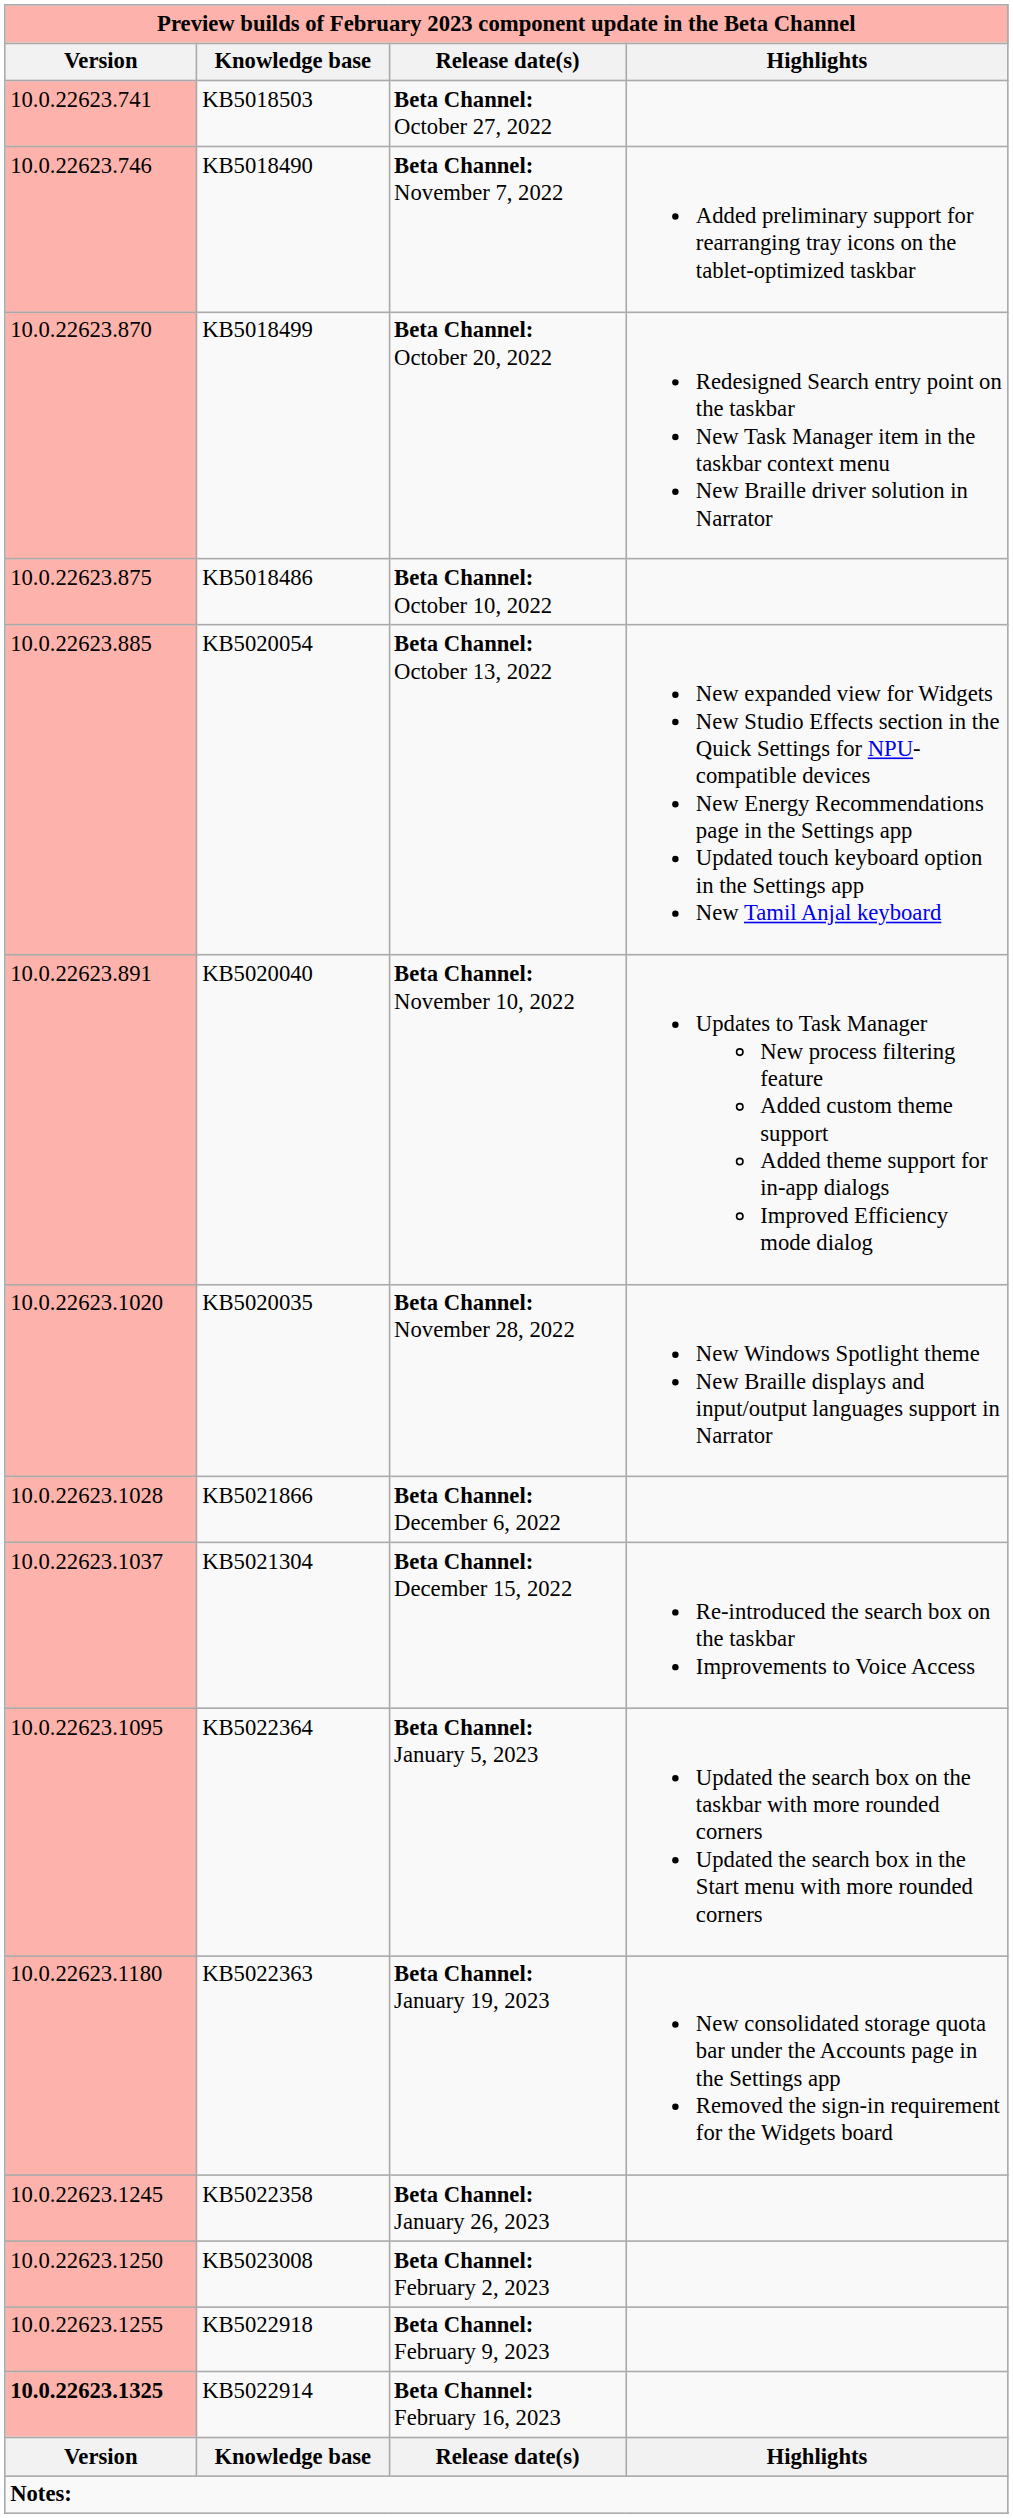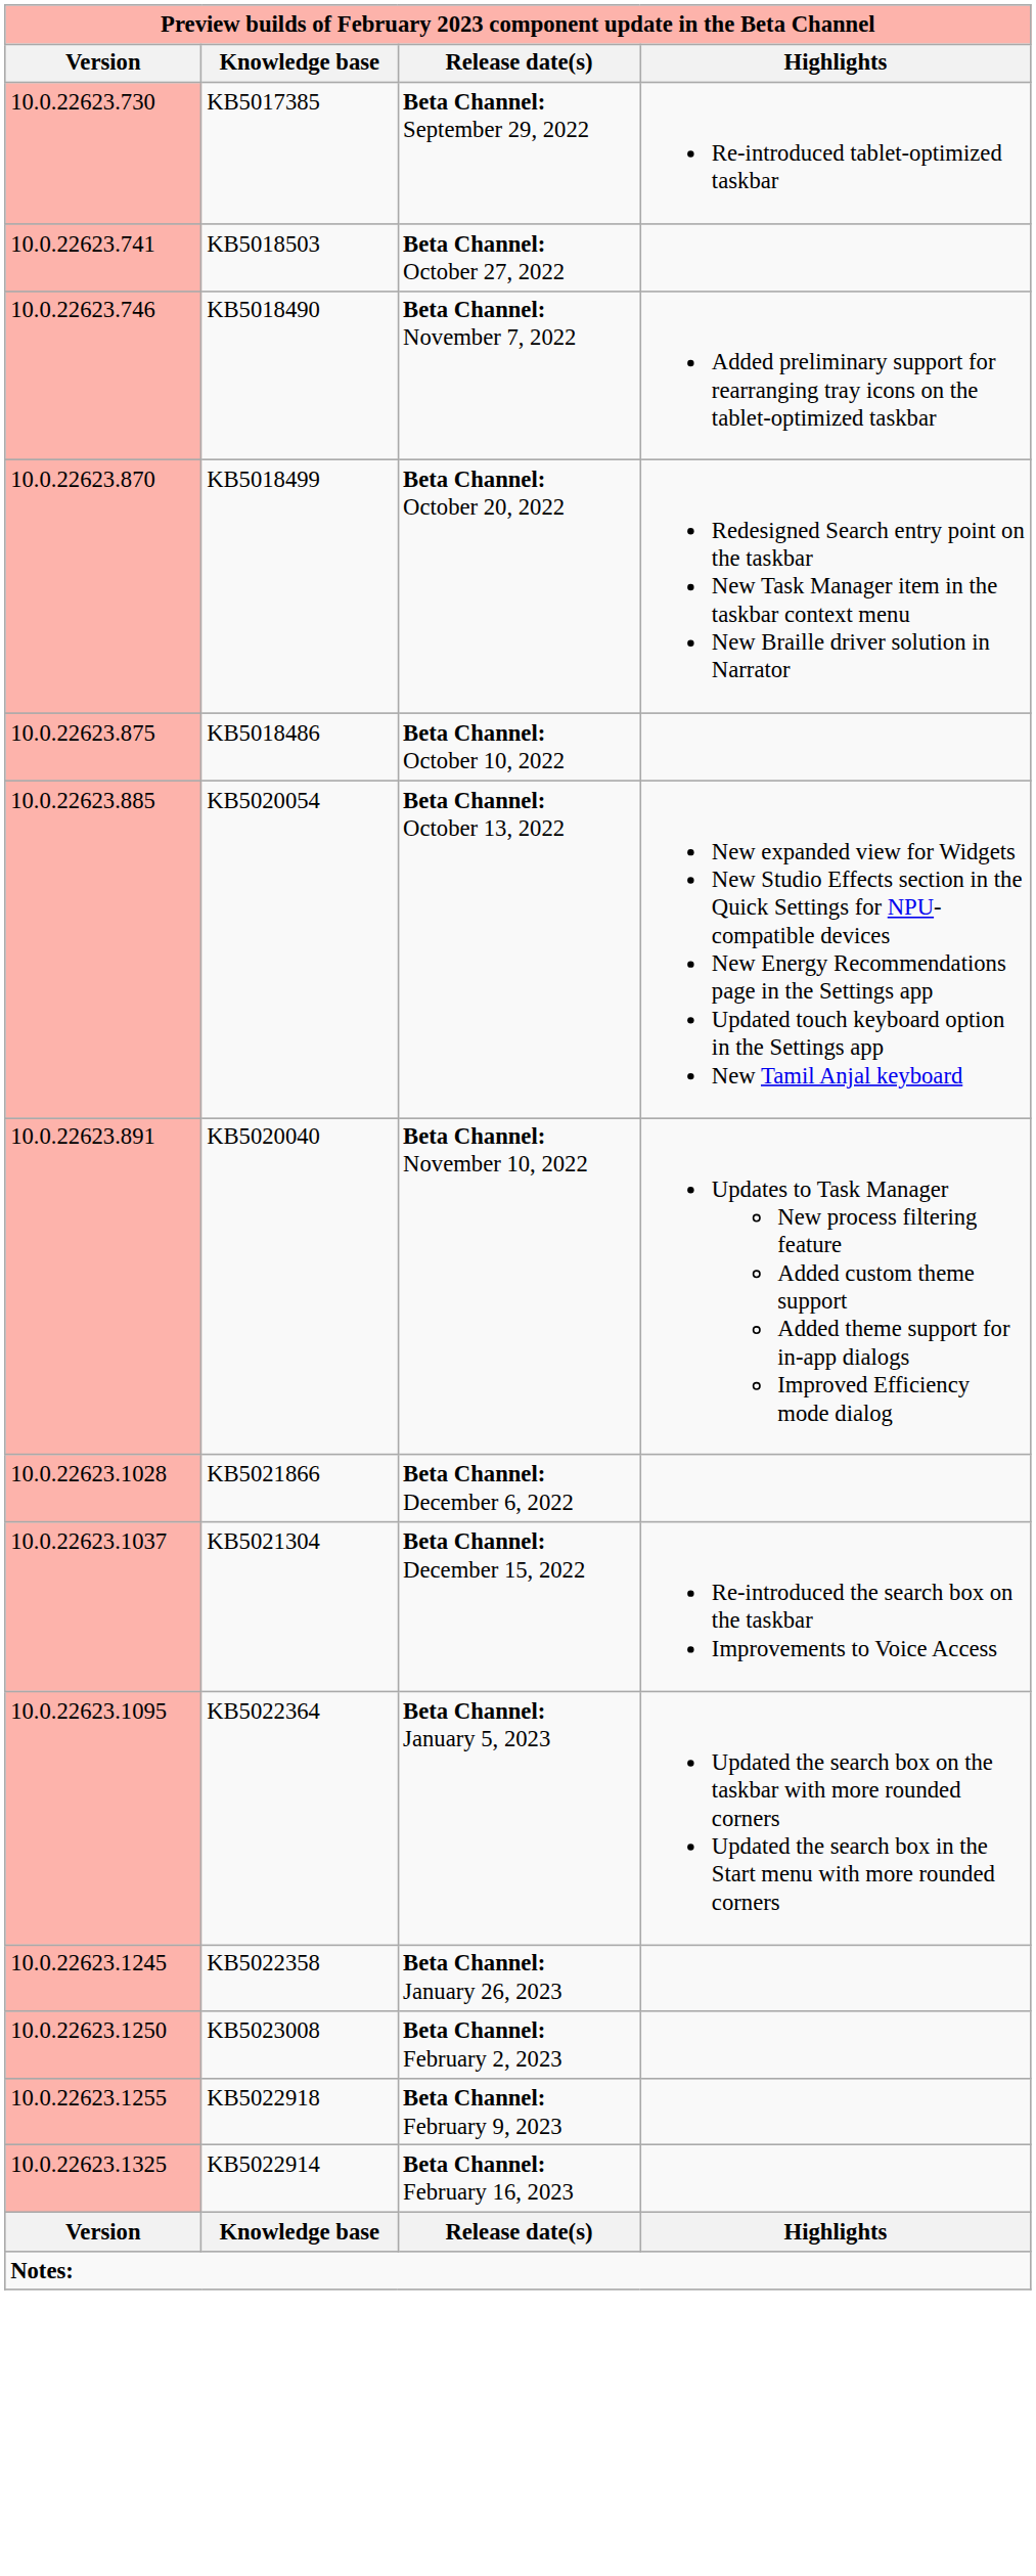+ row: 10.0.22623.730 | KB5017385 | Beta Channel: September 29, 2022 | Re-introduced tablet-optimized taskbar
- row: 10.0.22623.1020 | KB5020035 | Beta Channel: November 28, 2022 | New Windows Spotlight theme New Braille displays and input/output languages support in Narrator
- row: 10.0.22623.1180 | KB5022363 | Beta Channel: January 19, 2023 | New consolidated storage quota bar under the Accounts page in the Settings app Removed the sign-in requirement for the Widgets board
KB5022914 | Version: bold -> normal
